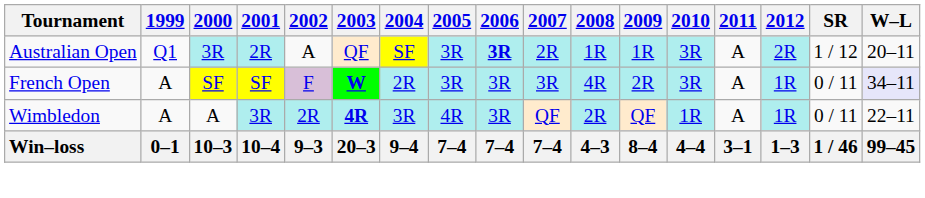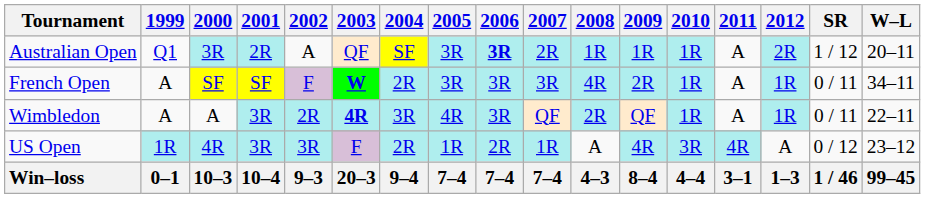Australian Open | 2010: 3R -> 1R
French Open | 2010: 3R -> 1R
French Open | W–L: lavender background -> no background
+ row: US Open | 1R | 4R | 3R | 3R | F | 2R | 1R | 2R | 1R | A | 4R | 3R | 4R | A | 0 / 12 | 23–12
